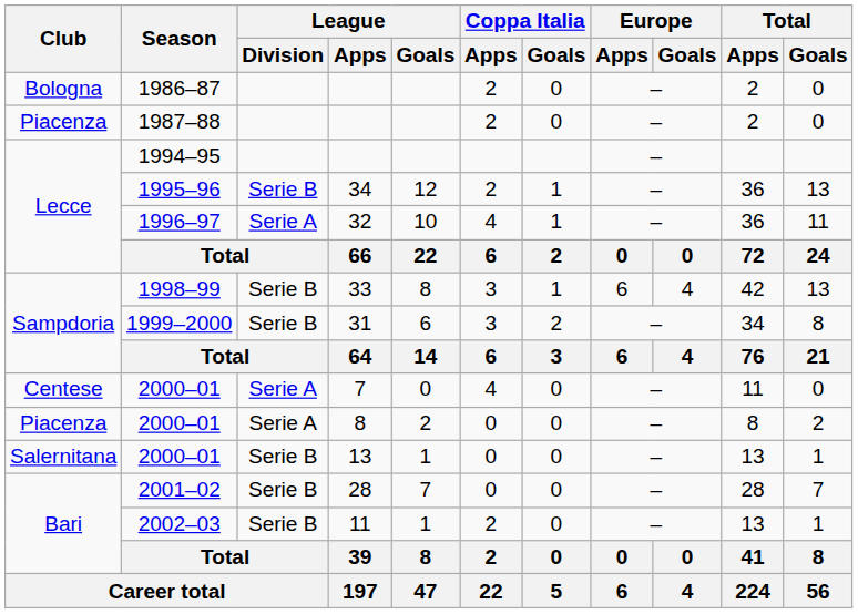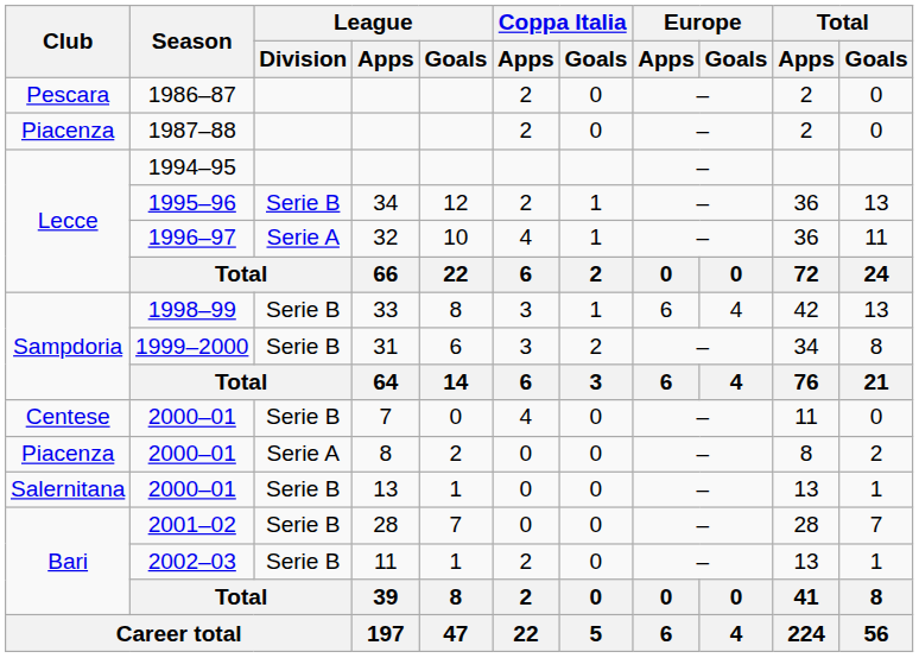1986–87 | Club: Bologna -> Pescara
2000–01 / 7 | League / Division: Serie A -> Serie B
